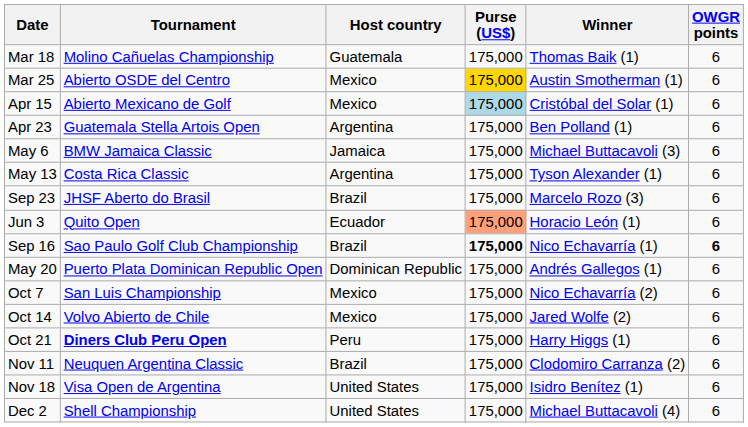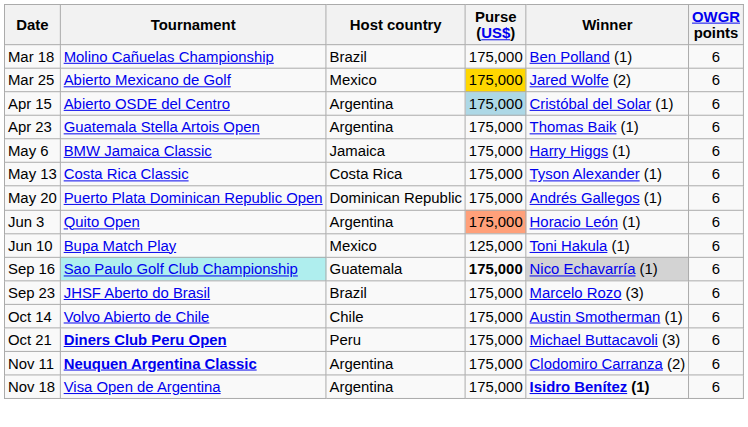Mar 18 | Host country: Guatemala -> Brazil
Mar 18 | Winner: Thomas Baik (1) -> Ben Polland (1)
Mar 25 | Tournament: Abierto OSDE del Centro -> Abierto Mexicano de Golf
Mar 25 | Winner: Austin Smotherman (1) -> Jared Wolfe (2)
Apr 15 | Tournament: Abierto Mexicano de Golf -> Abierto OSDE del Centro
Apr 15 | Host country: Mexico -> Argentina
Apr 23 | Winner: Ben Polland (1) -> Thomas Baik (1)
May 6 | Winner: Michael Buttacavoli (3) -> Harry Higgs (1)
May 13 | Host country: Argentina -> Costa Rica
rows swapped: May 20 <-> Sep 23
Jun 3 | Host country: Ecuador -> Argentina
+ row: Jun 10 | Bupa Match Play | Mexico | 125,000 | Toni Hakula (1) | 6
Sep 16 | Tournament: no background -> paleturquoise background
Sep 16 | Host country: Brazil -> Guatemala
Sep 16 | Winner: no background -> lightgrey background
Sep 16 | OWGR points: bold -> normal
- row: Oct 7 | San Luis Championship | Mexico | 175,000 | Nico Echavarría (2) | 6
Oct 14 | Host country: Mexico -> Chile
Oct 14 | Winner: Jared Wolfe (2) -> Austin Smotherman (1)
Oct 21 | Winner: Harry Higgs (1) -> Michael Buttacavoli (3)
Nov 11 | Tournament: normal -> bold
Nov 11 | Host country: Brazil -> Argentina
Nov 18 | Host country: United States -> Argentina
Nov 18 | Winner: normal -> bold
- row: Dec 2 | Shell Championship | United States | 175,000 | Michael Buttacavoli (4) | 6
